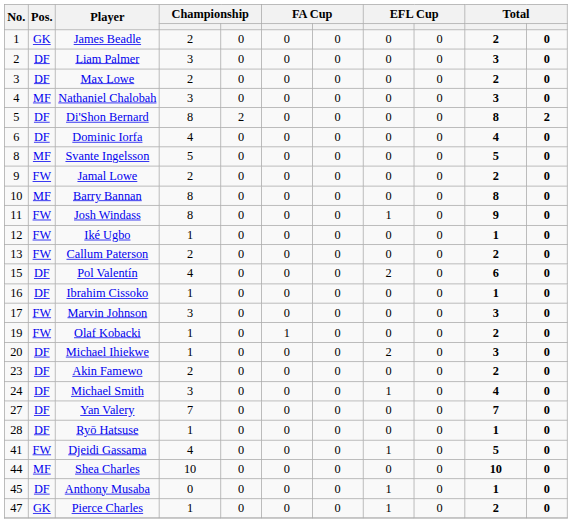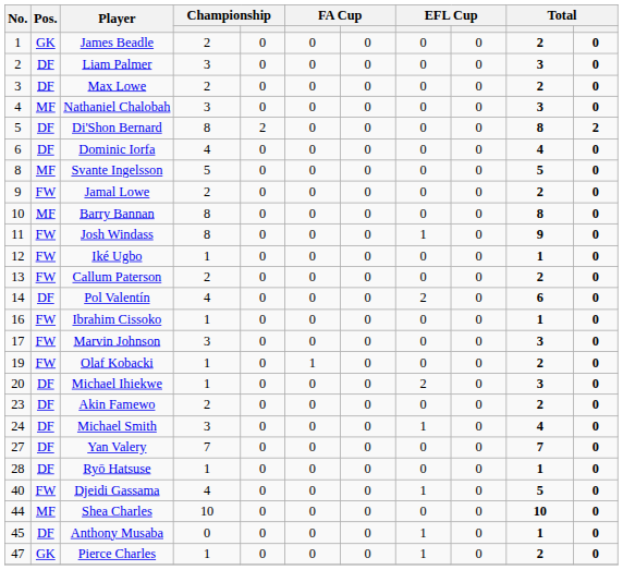Pol Valentín | No.: 15 -> 14
Ibrahim Cissoko | Pos.: DF -> FW
Djeidi Gassama | No.: 41 -> 40
